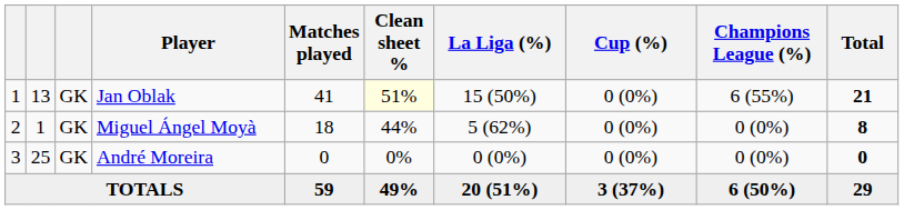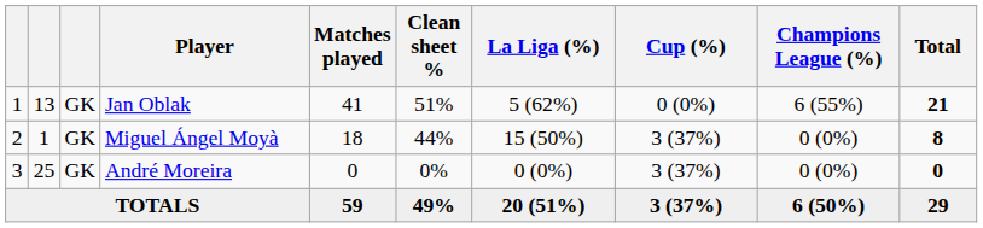Jan Oblak | Clean sheet %: lightyellow background -> no background
Jan Oblak | La Liga (%): 15 (50%) -> 5 (62%)
Miguel Ángel Moyà | La Liga (%): 5 (62%) -> 15 (50%)
Miguel Ángel Moyà | Cup (%): 0 (0%) -> 3 (37%)
André Moreira | Cup (%): 0 (0%) -> 3 (37%)
